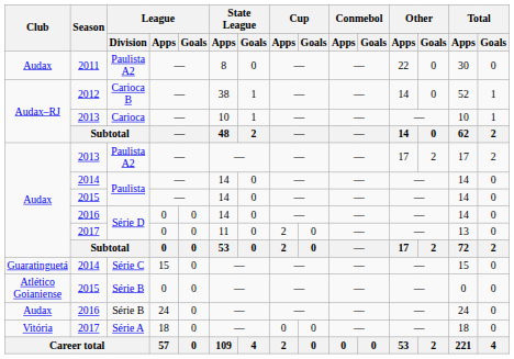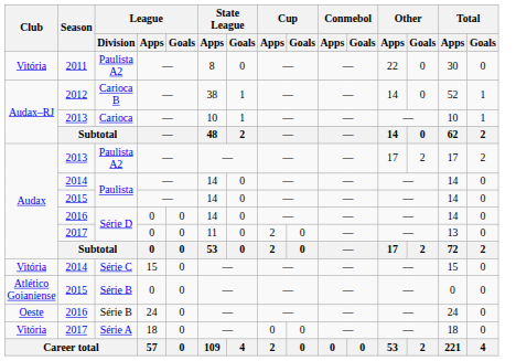2011 / Paulista A2 | Club: Audax -> Vitória
Série C | Club: Guaratinguetá -> Vitória
2016 / Série B | Club: Audax -> Oeste
